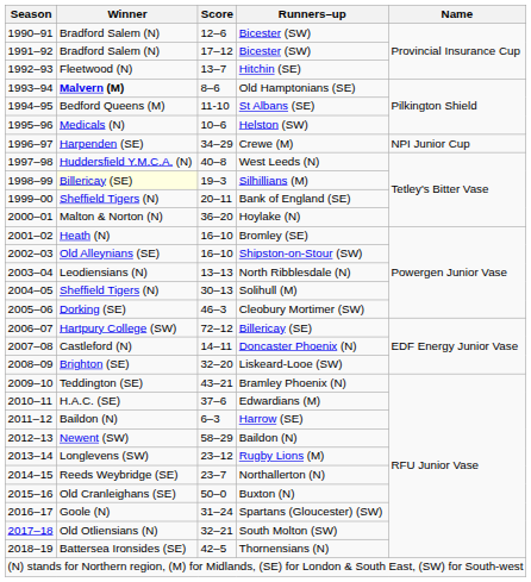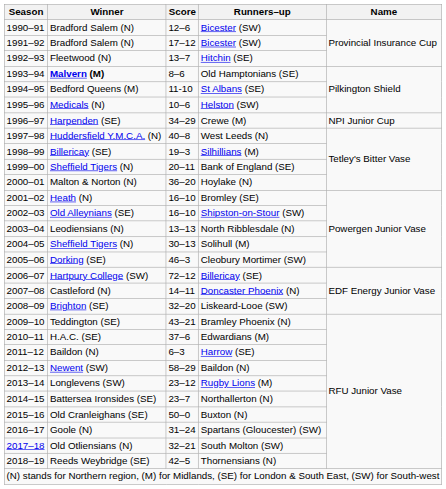Silhillians (M) | Winner: lightyellow background -> no background
Northallerton (N) | Winner: Reeds Weybridge (SE) -> Battersea Ironsides (SE)
Thornensians (N) | Winner: Battersea Ironsides (SE) -> Reeds Weybridge (SE)
